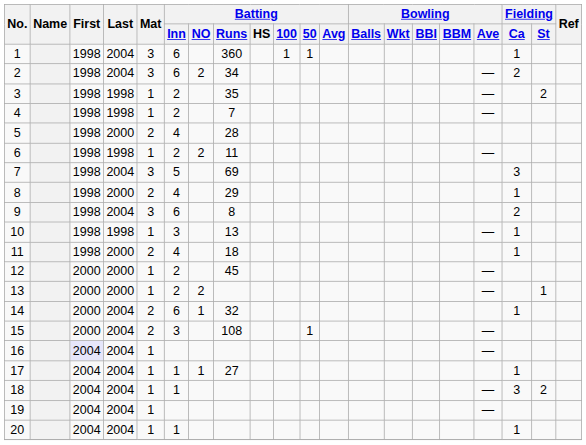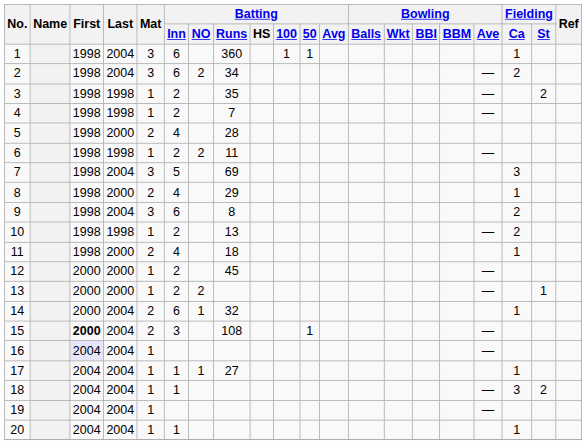10 | Batting / Inn: 3 -> 2
10 | Fielding / Ca: 1 -> 2
15 | First: normal -> bold
